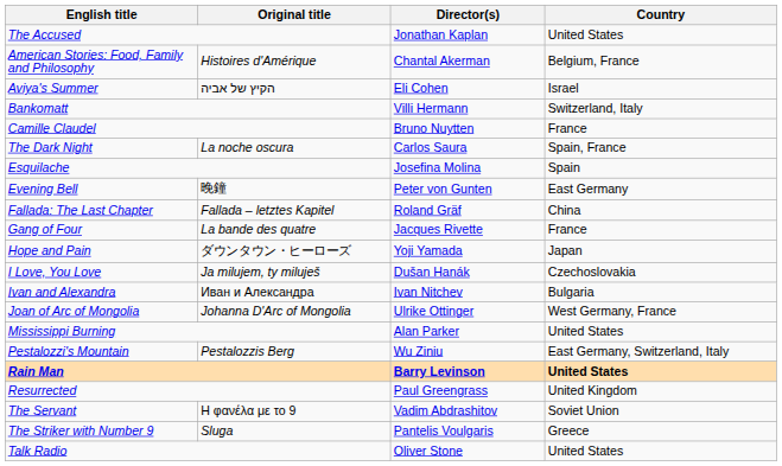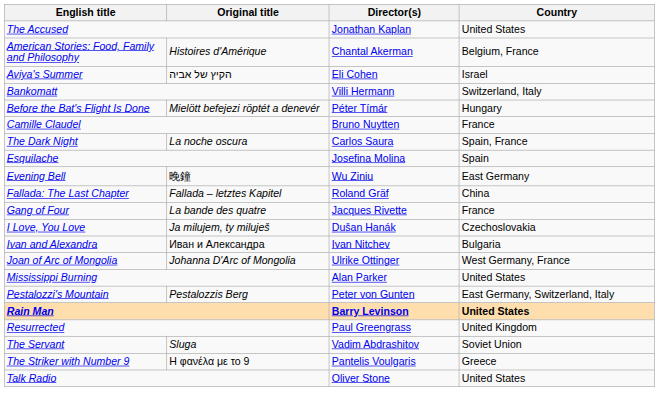+ row: Before the Bat's Flight Is Done | Mielött befejezi röptét a denevér | Péter Tímár | Hungary
Evening Bell | Director(s): Peter von Gunten -> Wu Ziniu
- row: Hope and Pain | ダウンタウン・ヒーローズ | Yoji Yamada | Japan
Pestalozzi's Mountain | Director(s): Wu Ziniu -> Peter von Gunten
The Servant | Original title: Η φανέλα με το 9 -> Sluga
The Striker with Number 9 | Original title: Sluga -> Η φανέλα με το 9
